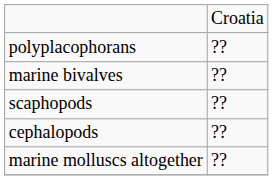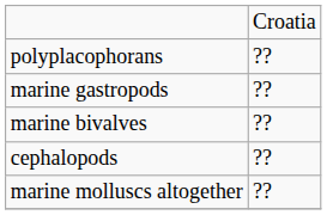+ row: marine gastropods | ??
- row: scaphopods | ??
